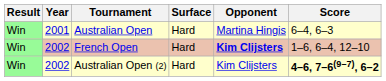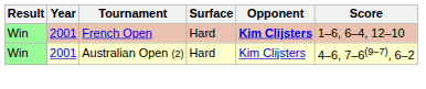- row: Win | 2001 | Australian Open | Hard | Martina Hingis | 6–4, 6–3
French Open | Year: 2002 -> 2001
Australian Open (2) | Year: 2002 -> 2001
Australian Open (2) | Score: bold -> normal
